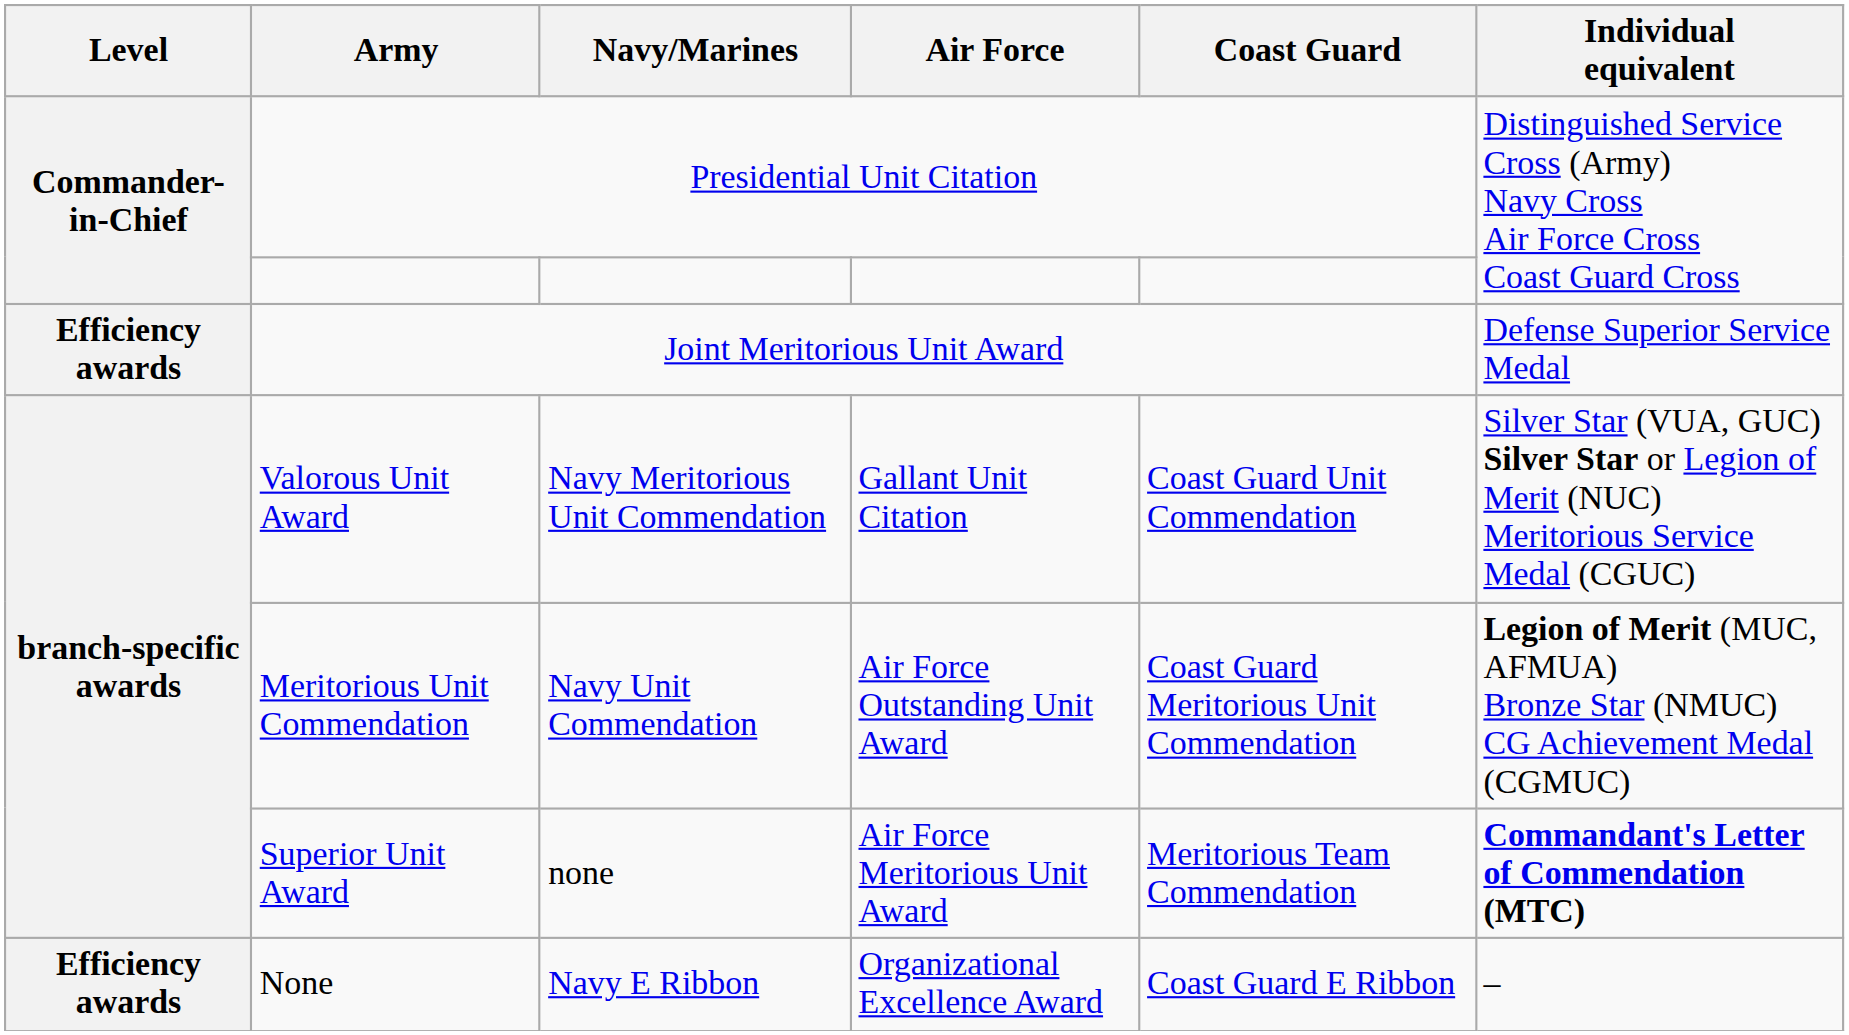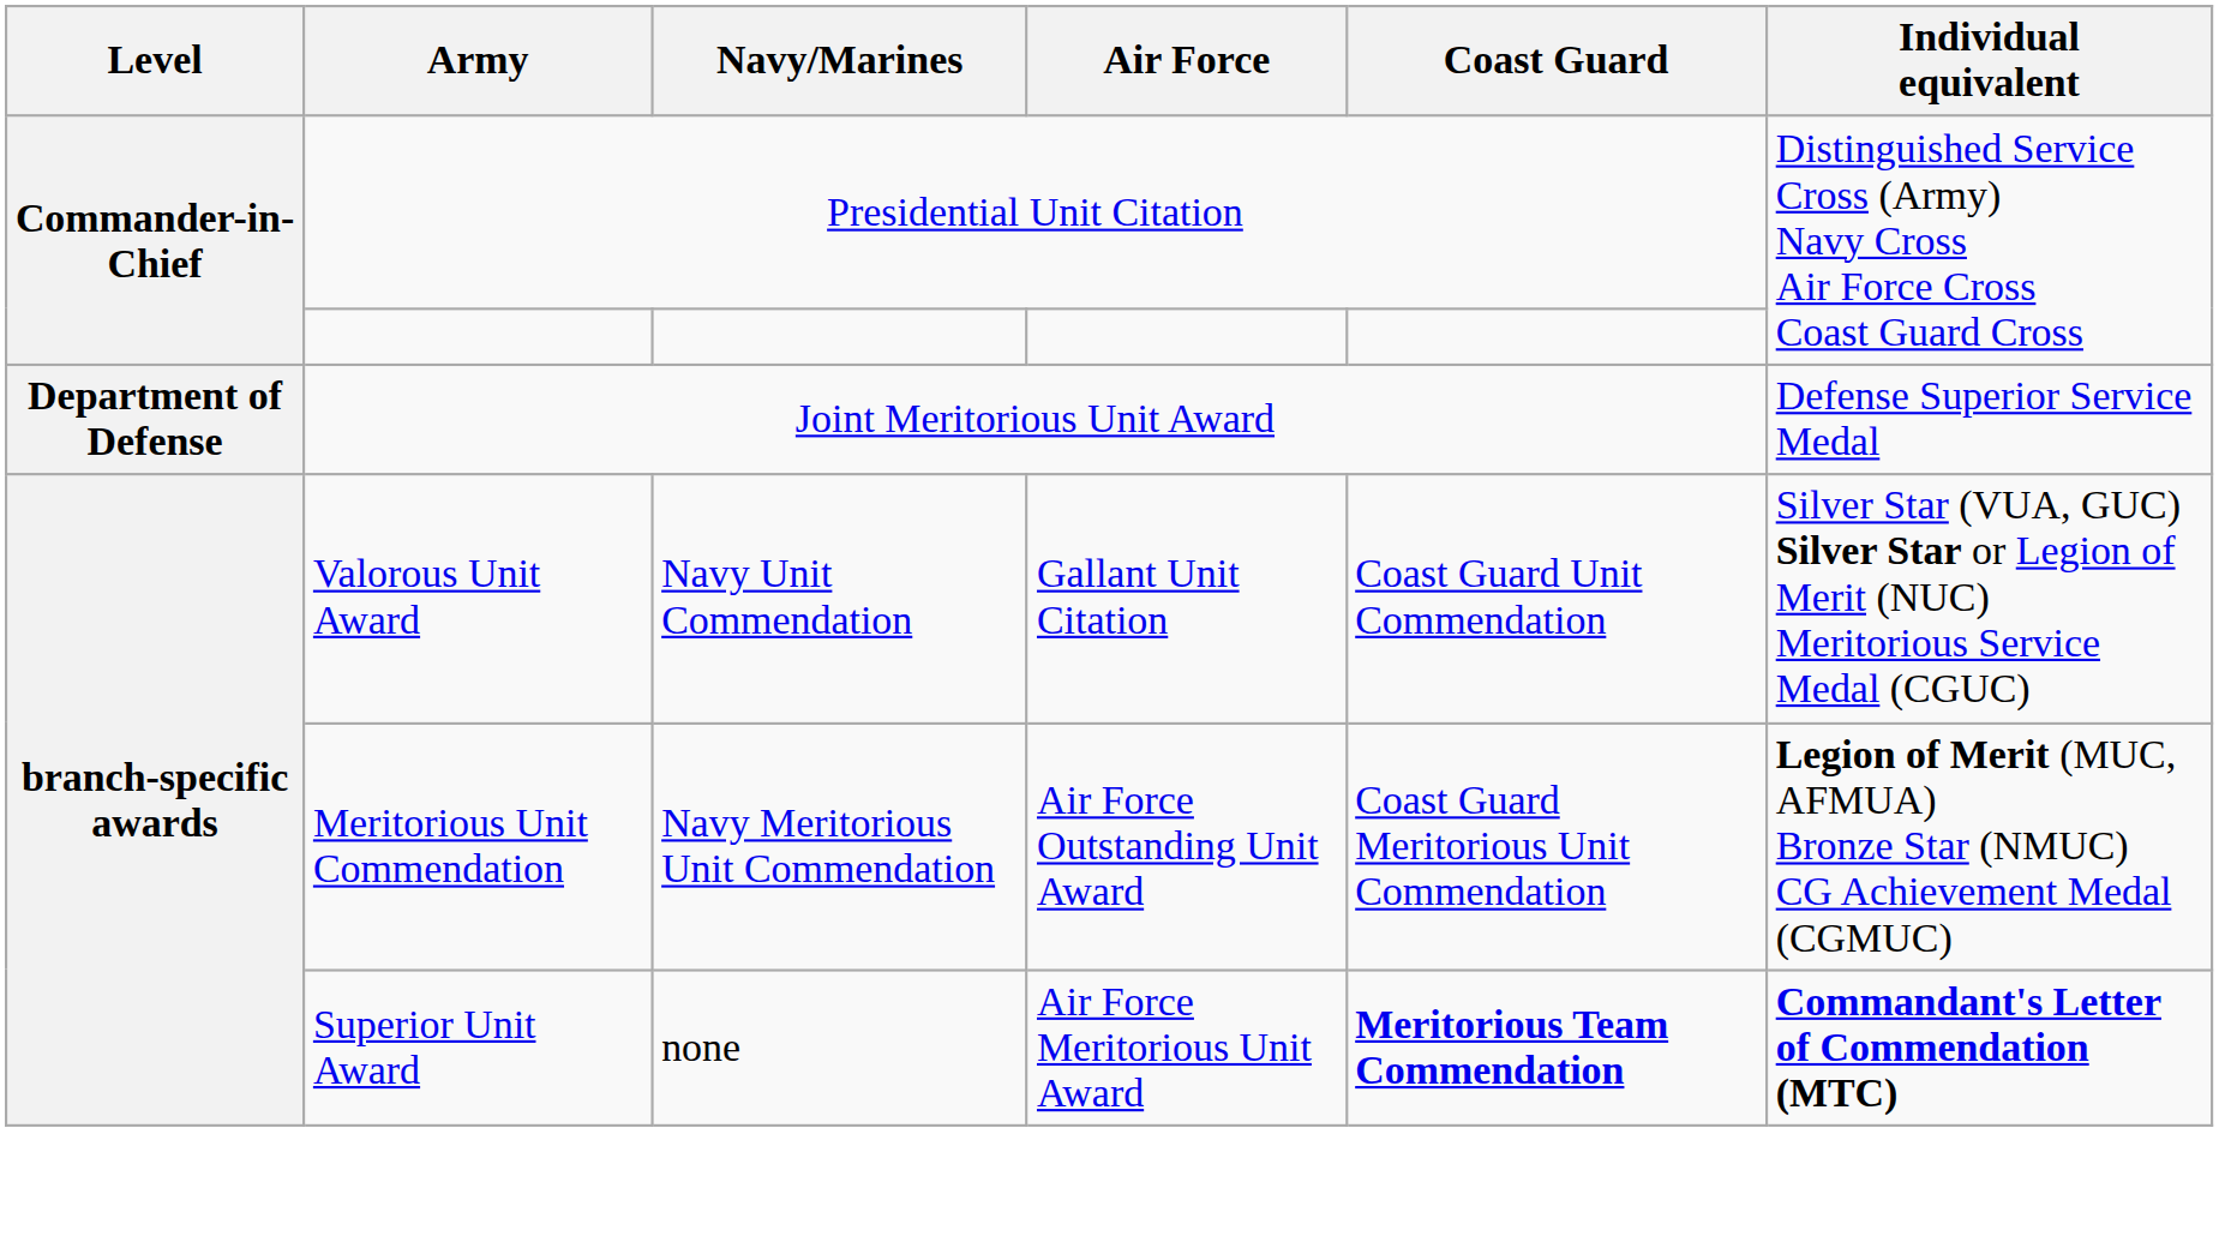Joint Meritorious Unit Award | Level: Efficiency awards -> Department of Defense
Valorous Unit Award | Navy/Marines: Navy Meritorious Unit Commendation -> Navy Unit Commendation
Meritorious Unit Commendation | Navy/Marines: Navy Unit Commendation -> Navy Meritorious Unit Commendation
Superior Unit Award | Coast Guard: normal -> bold
- row: Efficiency awards | None | Navy E Ribbon | Organizational Excellence Award | Coast Guard E Ribbon | –
